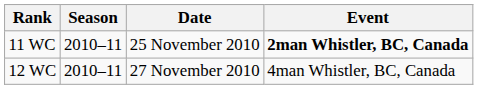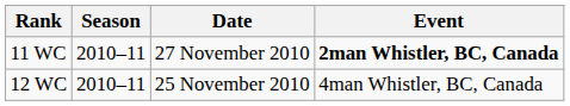11 WC | Date: 25 November 2010 -> 27 November 2010
12 WC | Date: 27 November 2010 -> 25 November 2010
